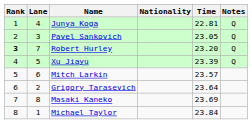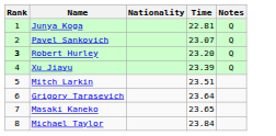- column: Lane | 4 | 3 | 7 | 5 | 6 | 2 | 8 | 1
Pavel Sankovich | Time: 23.05 -> 23.07
Mitch Larkin | Time: 23.57 -> 23.51
Masaki Kaneko | Time: 23.69 -> 23.65
